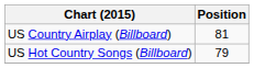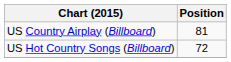US Hot Country Songs (Billboard) | Position: 79 -> 72
